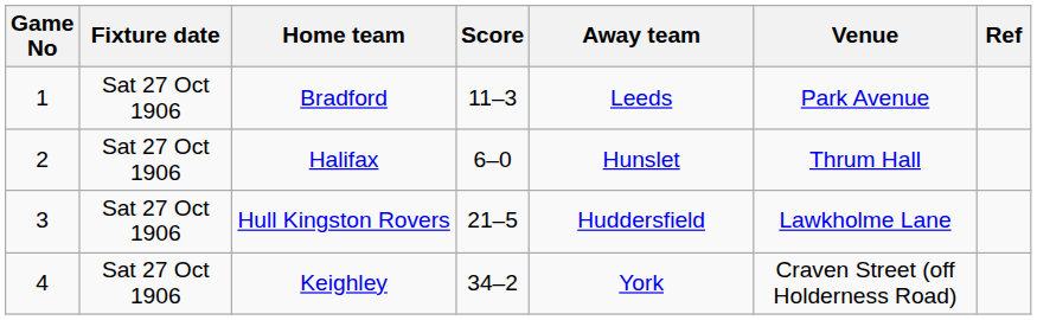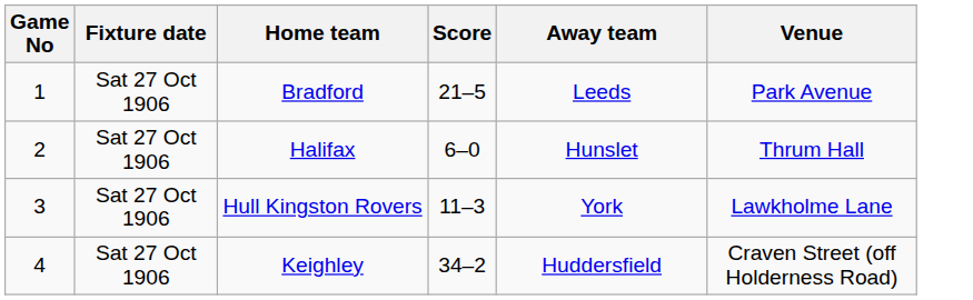- column: Ref
Bradford | Score: 11–3 -> 21–5
Hull Kingston Rovers | Score: 21–5 -> 11–3
Hull Kingston Rovers | Away team: Huddersfield -> York
Keighley | Away team: York -> Huddersfield
